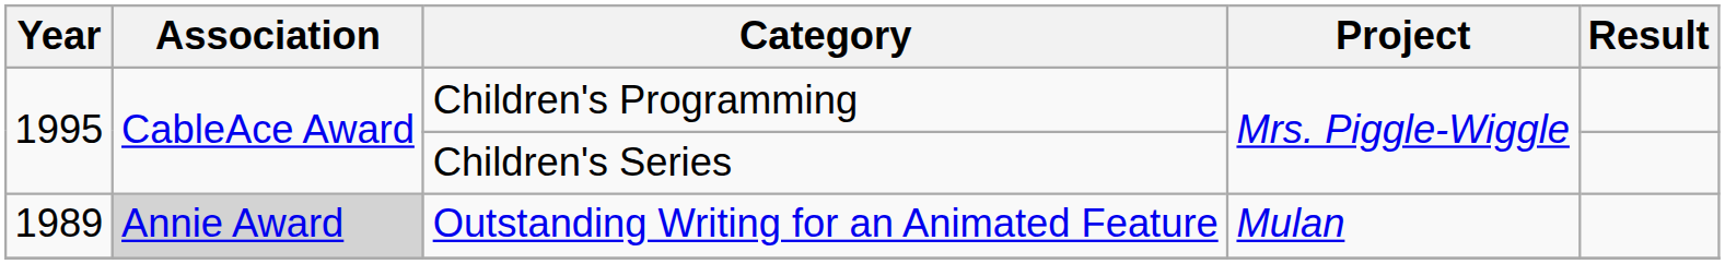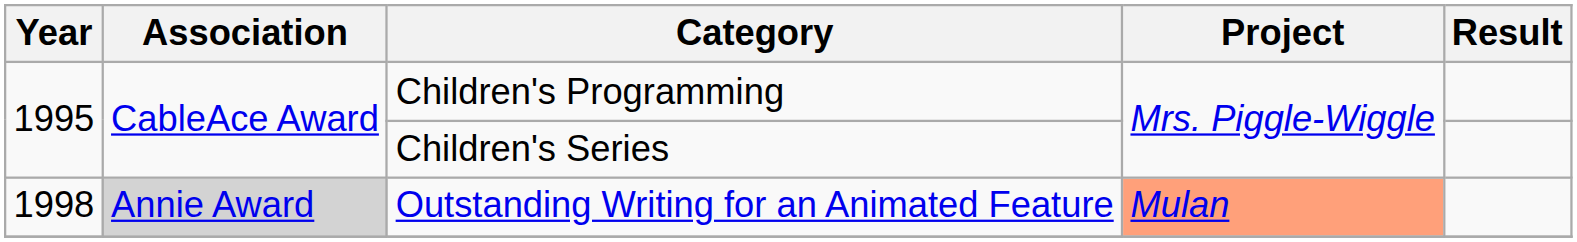Outstanding Writing for an Animated Feature | Year: 1989 -> 1998
Outstanding Writing for an Animated Feature | Project: no background -> lightsalmon background
